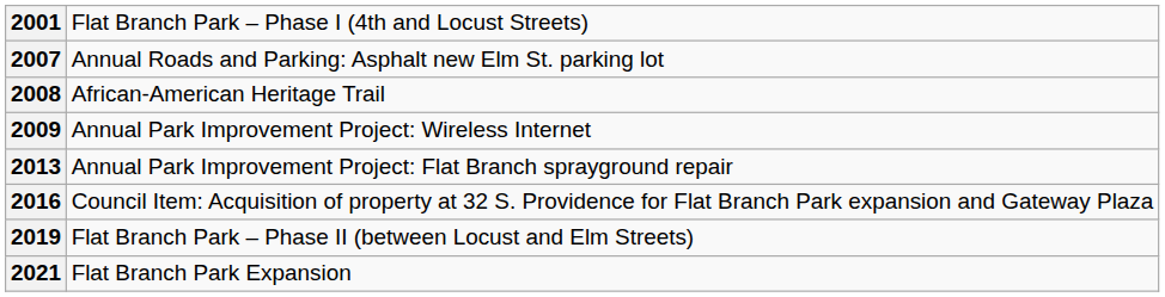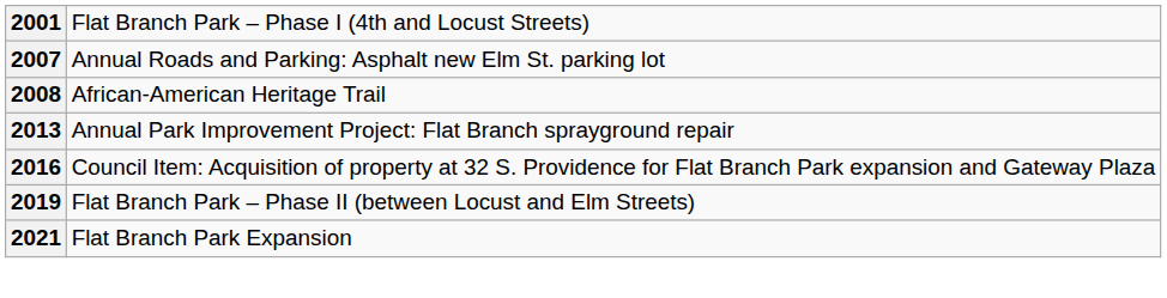- row: 2009 | Annual Park Improvement Project: Wireless Internet
